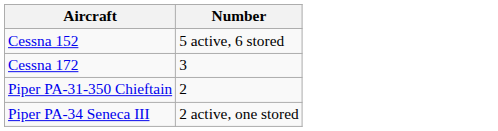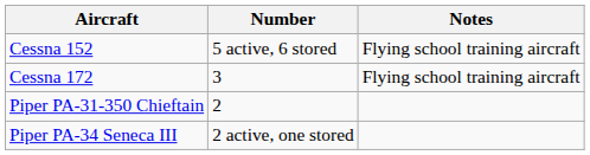+ column: Notes | Flying school training aircraft | Flying school training aircraft
